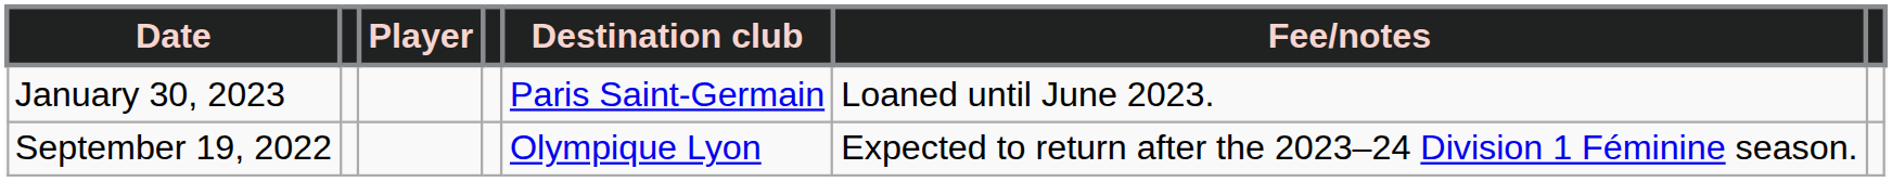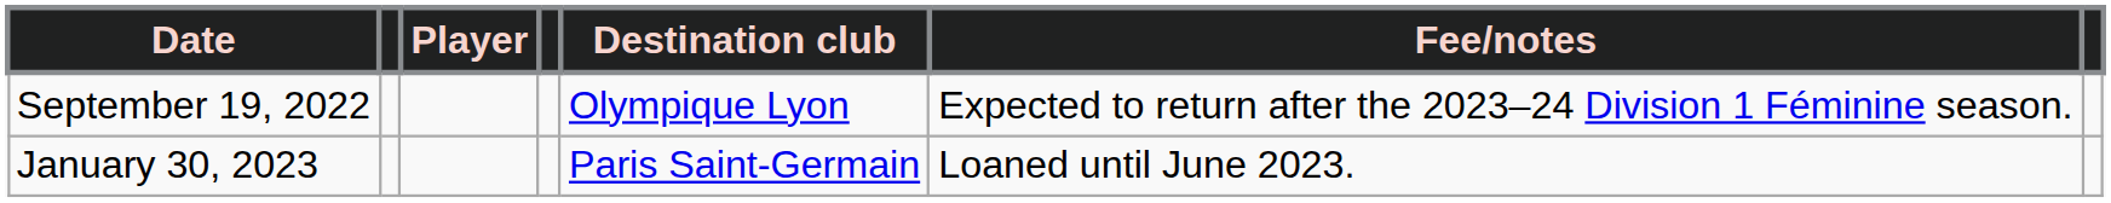rows swapped: September 19, 2022 <-> January 30, 2023
